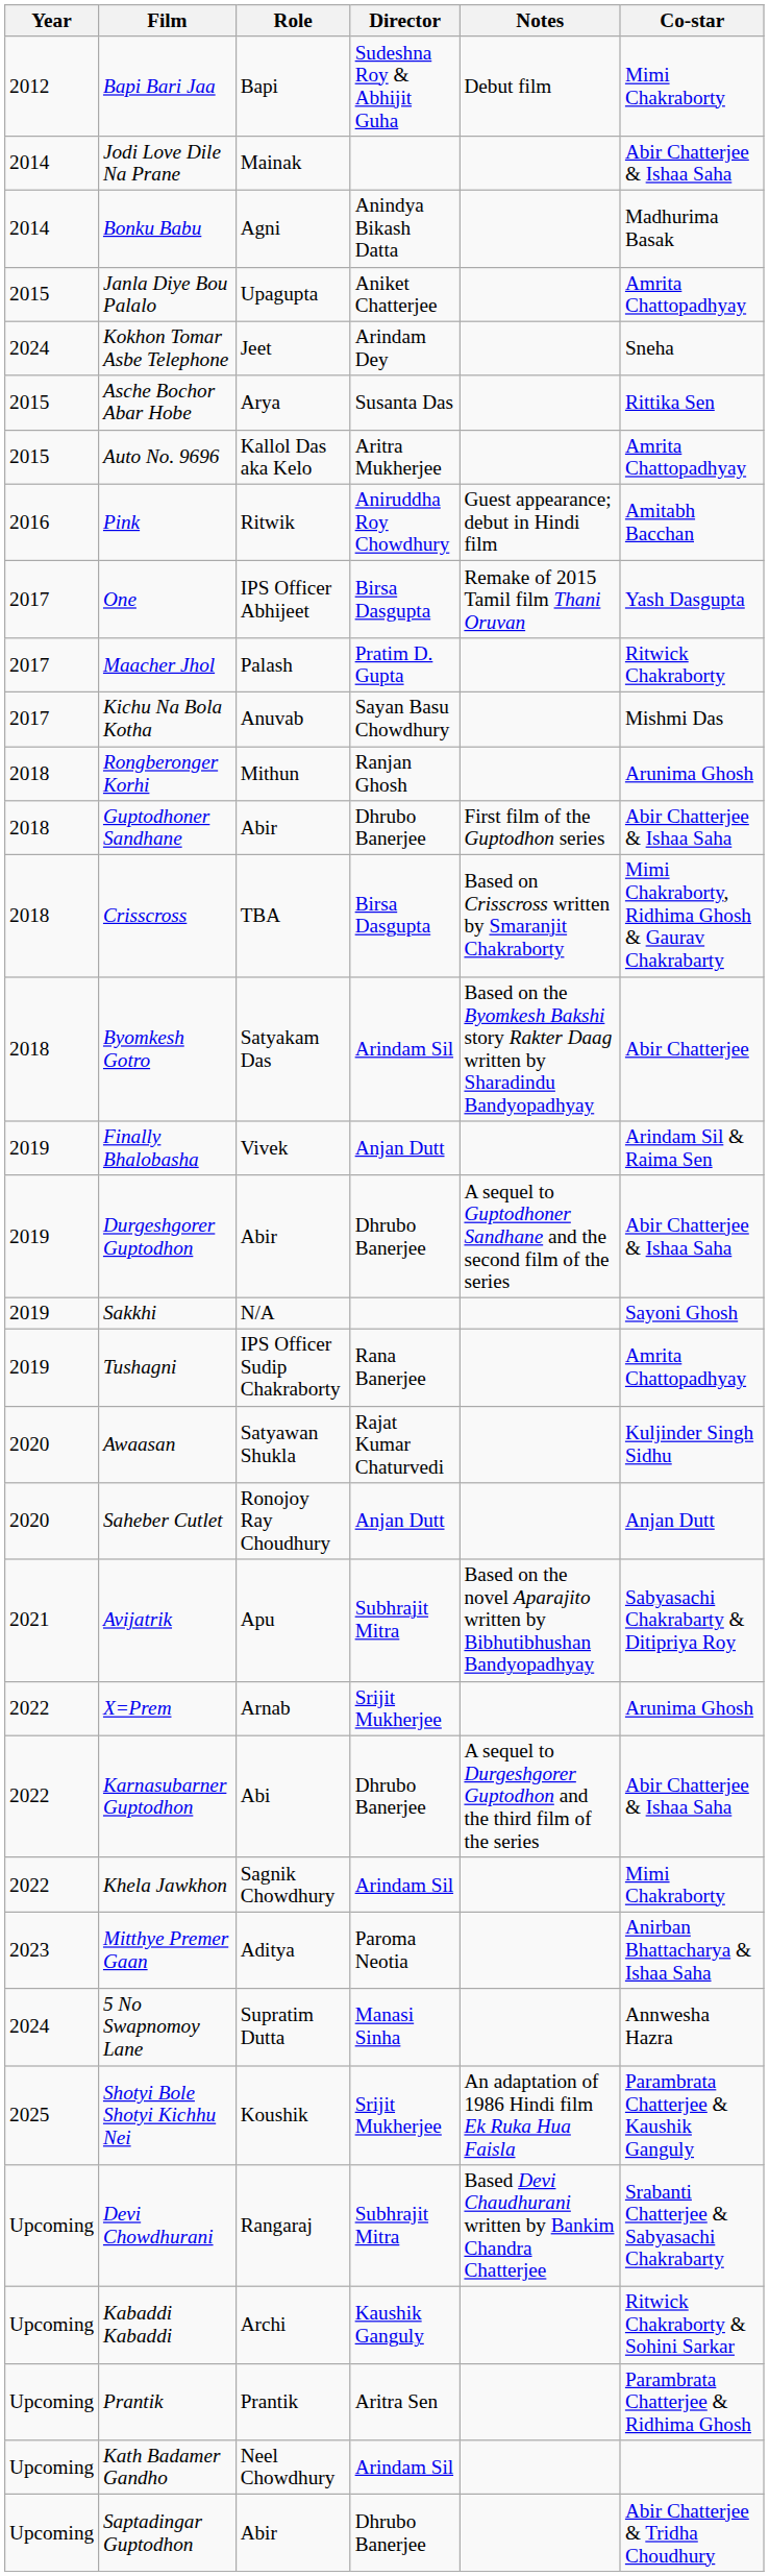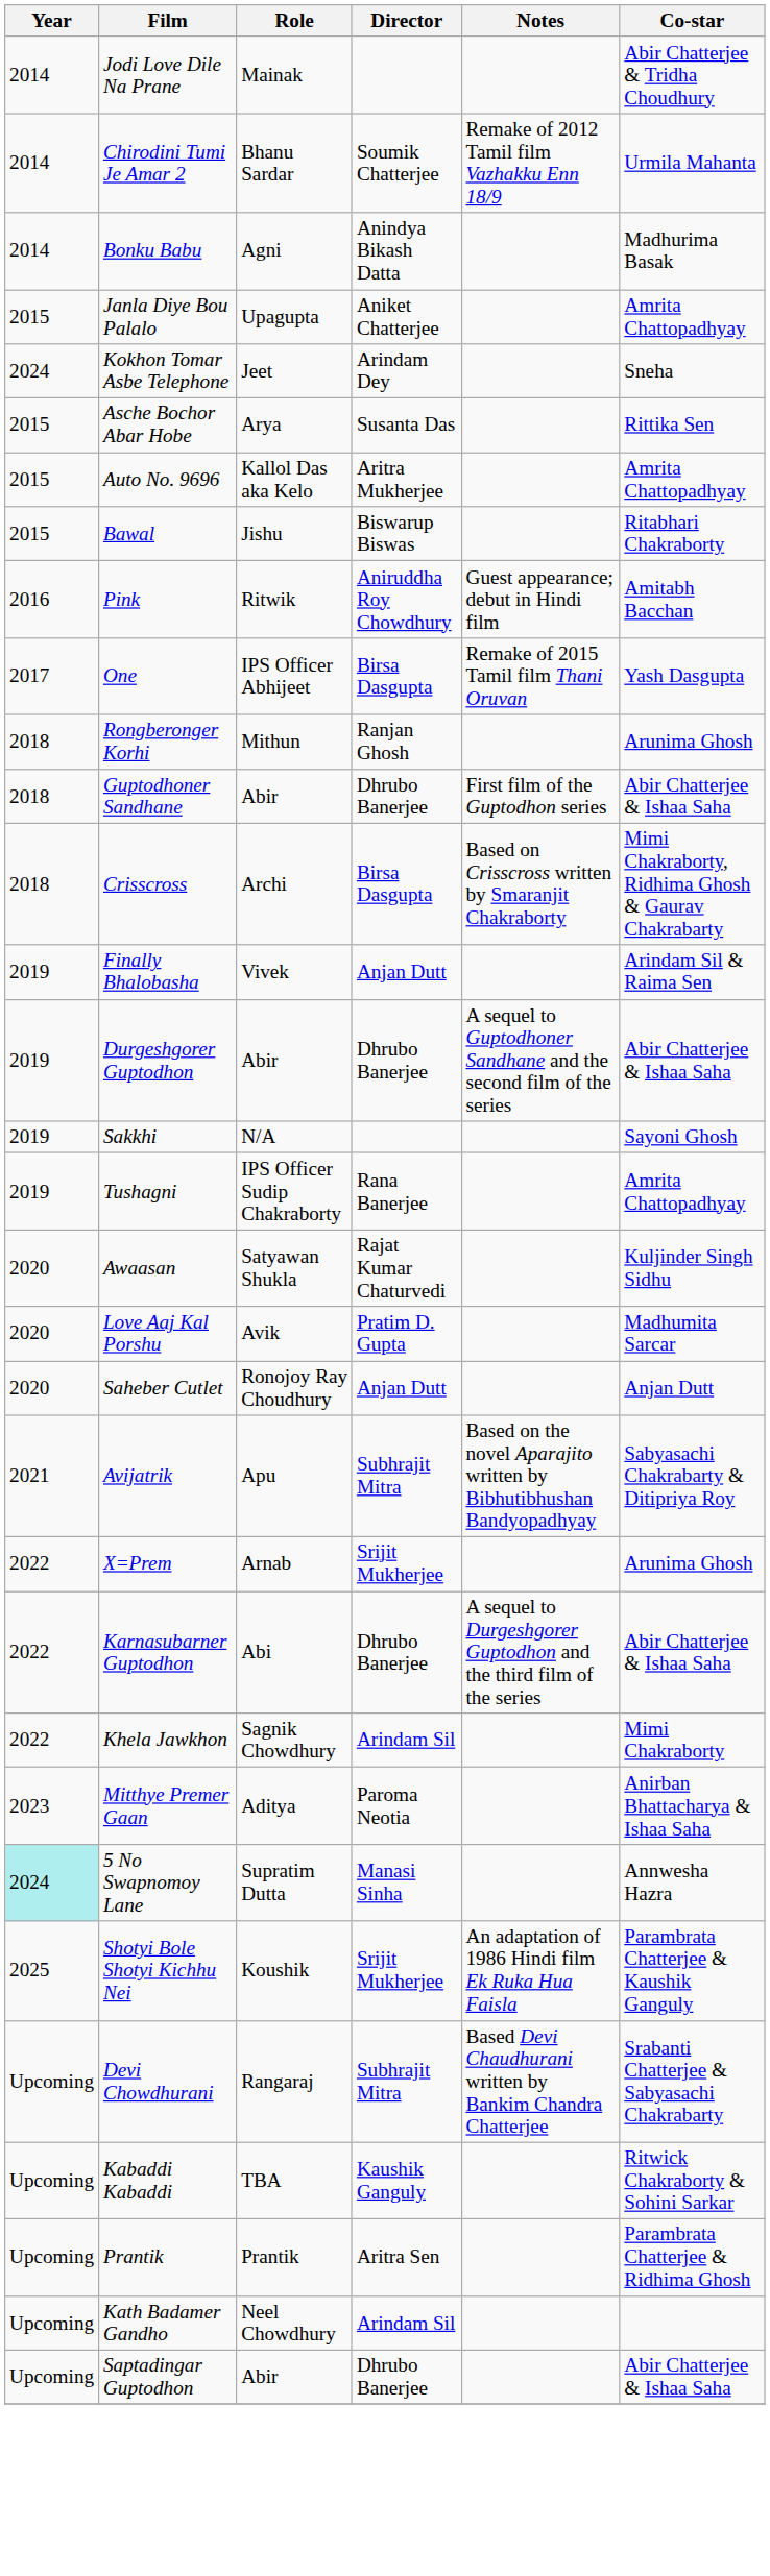- row: 2012 | Bapi Bari Jaa | Bapi | Sudeshna Roy & Abhijit Guha | Debut film | Mimi Chakraborty
Jodi Love Dile Na Prane | Co-star: Abir Chatterjee & Ishaa Saha -> Abir Chatterjee & Tridha Choudhury
+ row: 2014 | Chirodini Tumi Je Amar 2 | Bhanu Sardar | Soumik Chatterjee | Remake of 2012 Tamil film Vazhakku Enn 18/9 | Urmila Mahanta
+ row: 2015 | Bawal | Jishu | Biswarup Biswas | Ritabhari Chakraborty
- row: 2017 | Maacher Jhol | Palash | Pratim D. Gupta | Ritwick Chakraborty
- row: 2017 | Kichu Na Bola Kotha | Anuvab | Sayan Basu Chowdhury | Mishmi Das
Crisscross | Role: TBA -> Archi
- row: 2018 | Byomkesh Gotro | Satyakam Das | Arindam Sil | Based on the Byomkesh Bakshi story Rakter Daag written by Sharadindu Bandyopadhyay | Abir Chatterjee
+ row: 2020 | Love Aaj Kal Porshu | Avik | Pratim D. Gupta | Madhumita Sarcar
5 No Swapnomoy Lane | Year: no background -> paleturquoise background
Kabaddi Kabaddi | Role: Archi -> TBA
Saptadingar Guptodhon | Co-star: Abir Chatterjee & Tridha Choudhury -> Abir Chatterjee & Ishaa Saha
